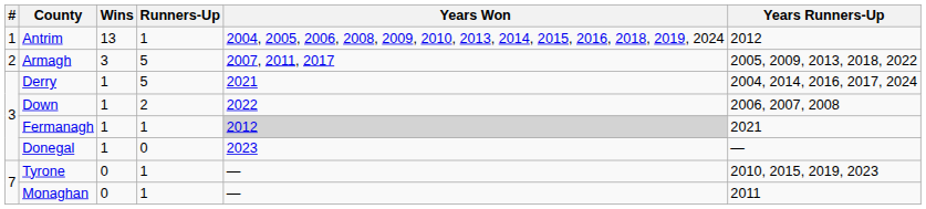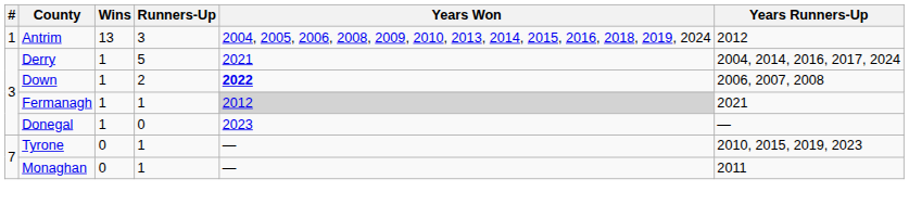Antrim | Runners-Up: 1 -> 3
- row: 2 | Armagh | 3 | 5 | 2007, 2011, 2017 | 2005, 2009, 2013, 2018, 2022
Down | Years Won: normal -> bold
